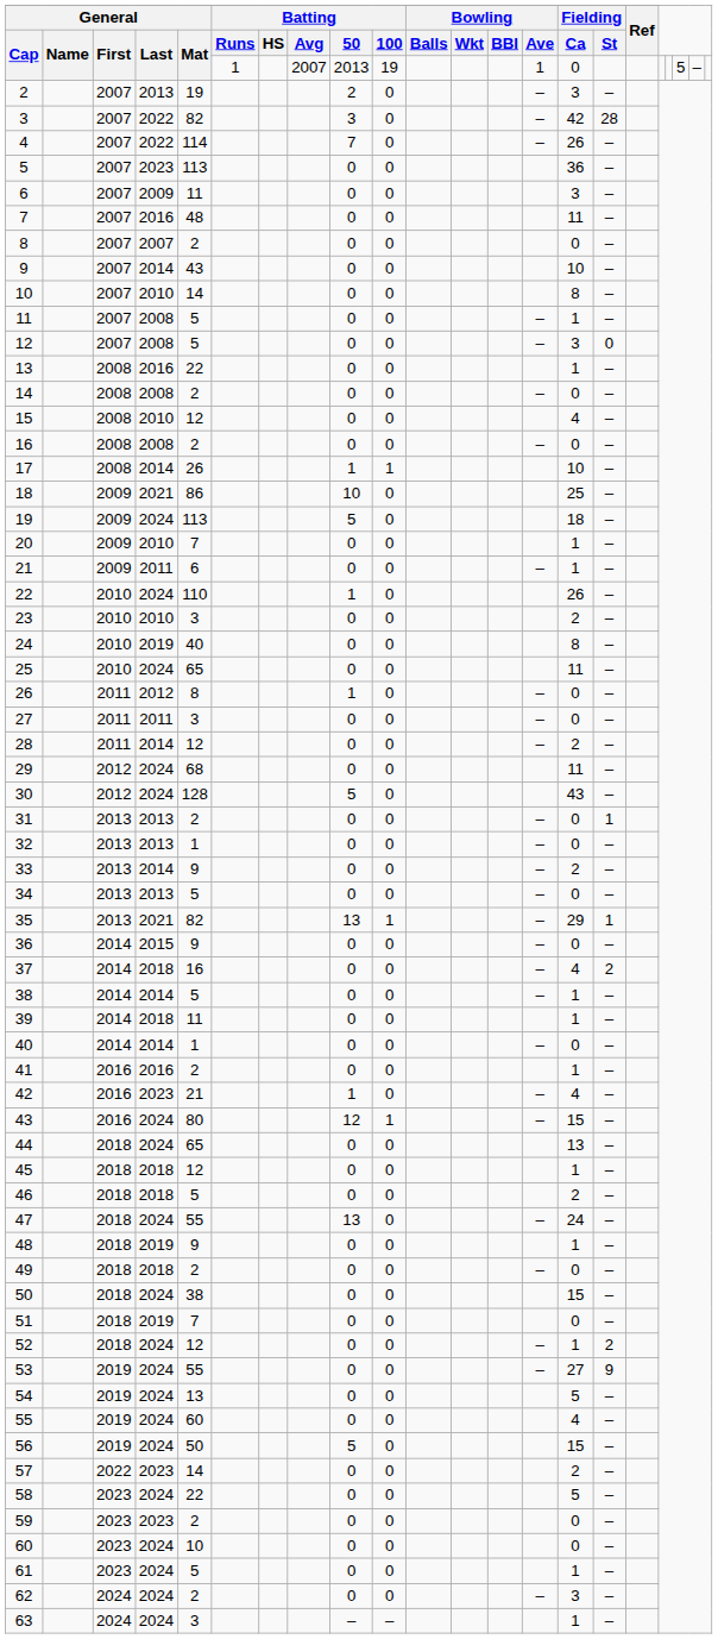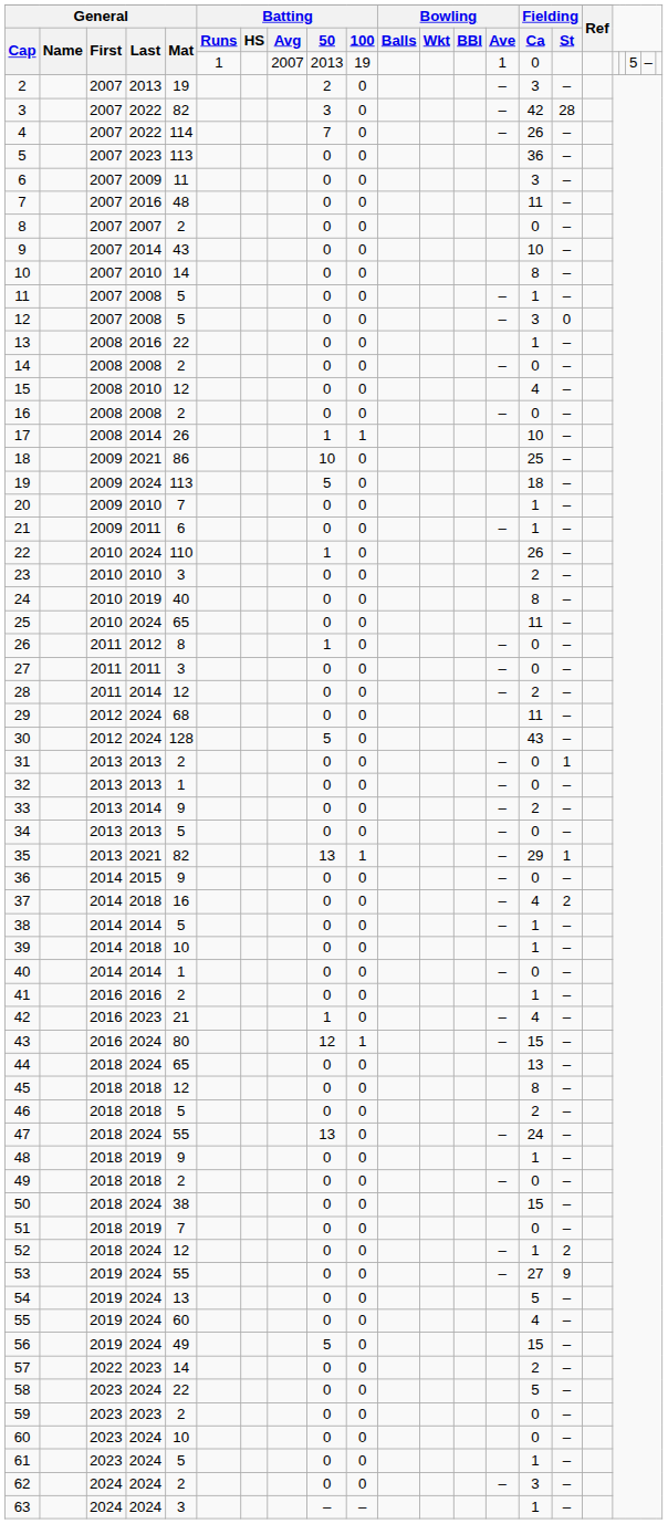39 | General / Mat: 11 -> 10
45 | Fielding / Ca: 1 -> 8
56 | General / Mat: 50 -> 49
